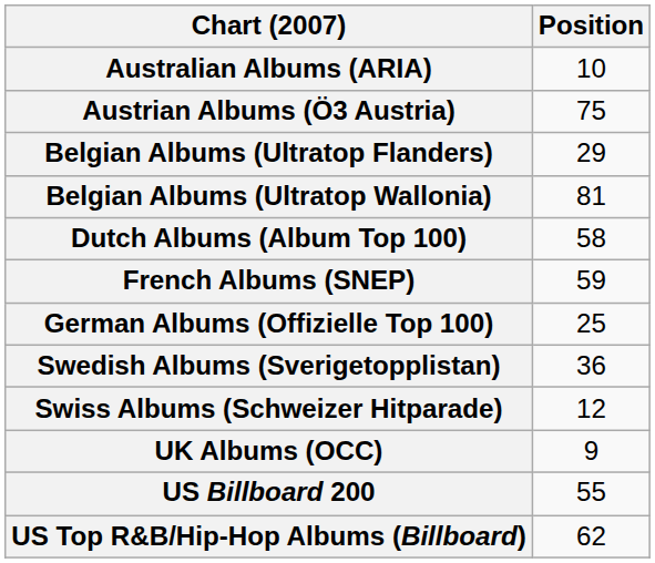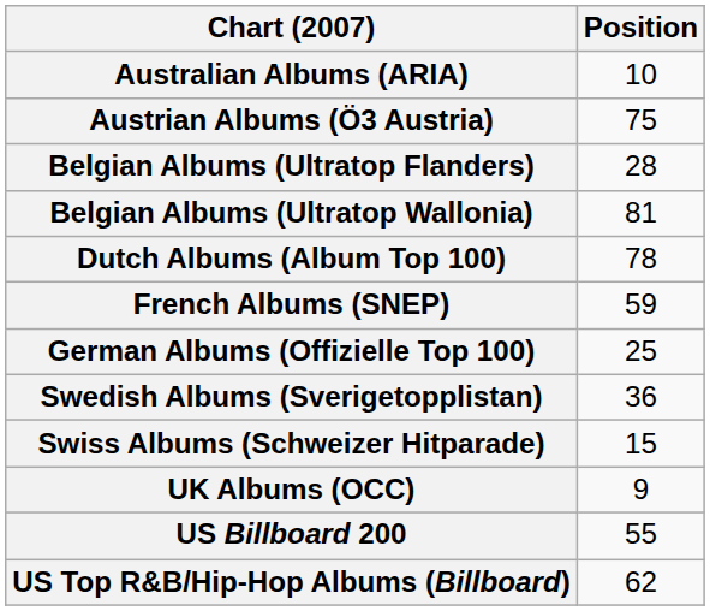Belgian Albums (Ultratop Flanders) | Position: 29 -> 28
Dutch Albums (Album Top 100) | Position: 58 -> 78
Swiss Albums (Schweizer Hitparade) | Position: 12 -> 15
